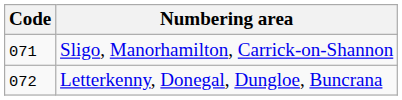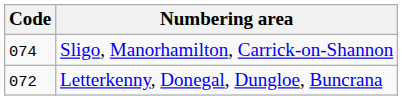Sligo, Manorhamilton, Carrick-on-Shannon | Code: 071 -> 074
